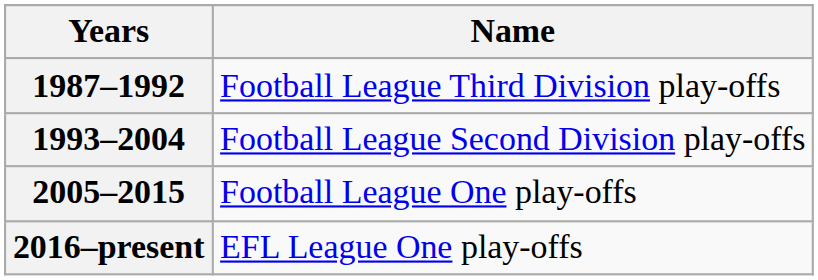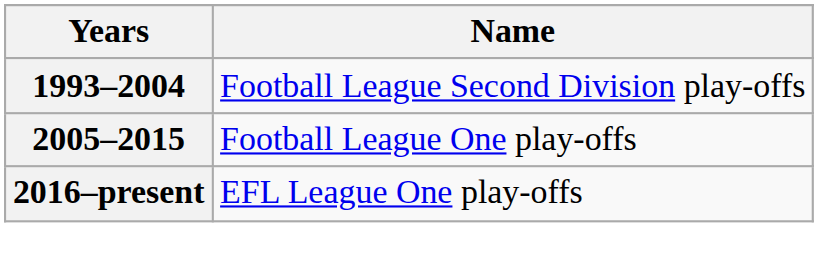- row: 1987–1992 | Football League Third Division play-offs
